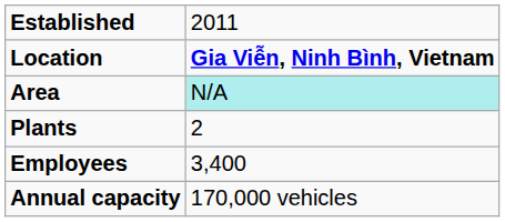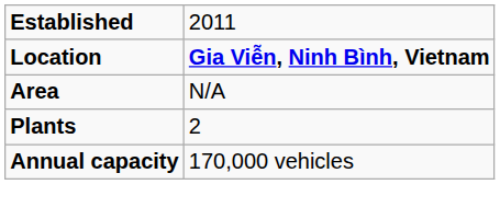Area | column 2: paleturquoise background -> no background
- row: Employees | 3,400
